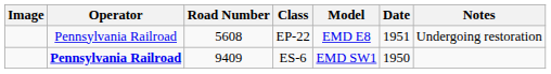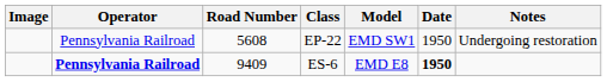EP-22 | Model: EMD E8 -> EMD SW1
EP-22 | Date: 1951 -> 1950
ES-6 | Model: EMD SW1 -> EMD E8
ES-6 | Date: normal -> bold
